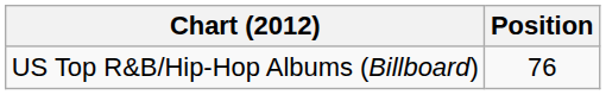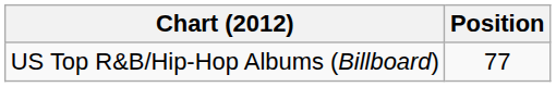US Top R&B/Hip-Hop Albums (Billboard) | Position: 76 -> 77
